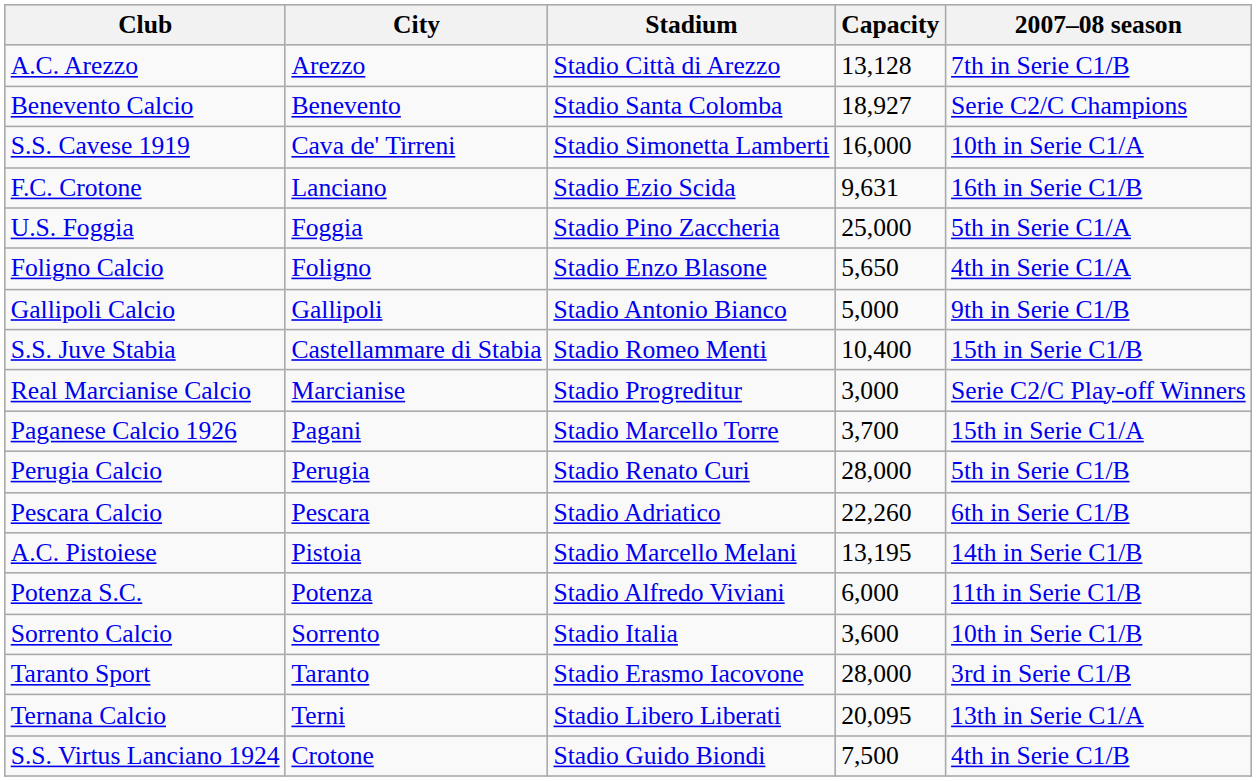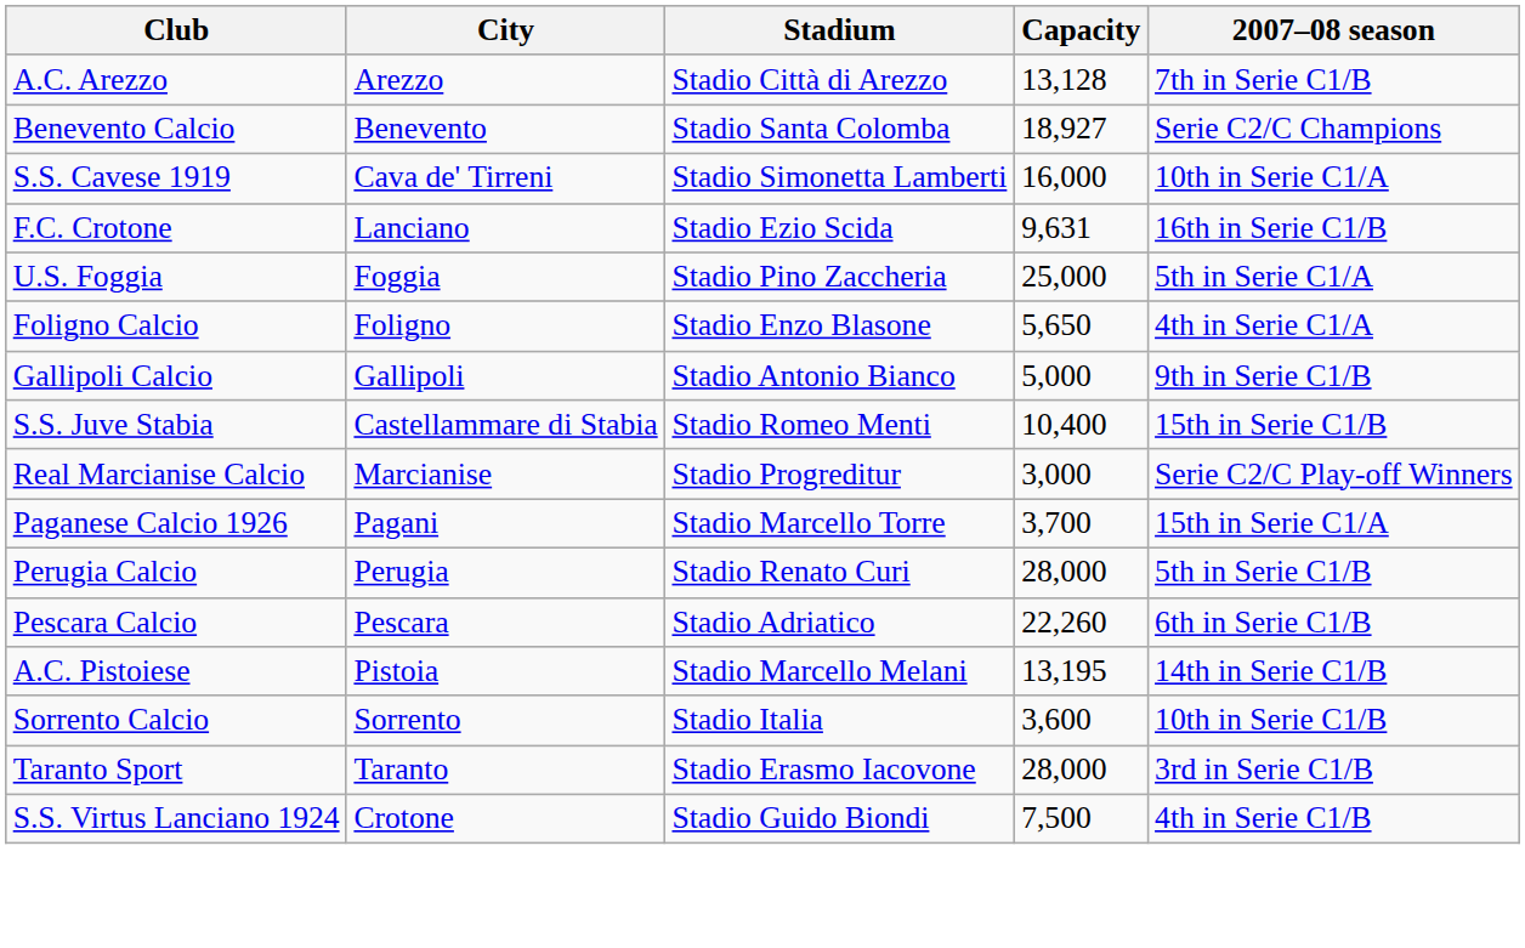- row: Potenza S.C. | Potenza | Stadio Alfredo Viviani | 6,000 | 11th in Serie C1/B
- row: Ternana Calcio | Terni | Stadio Libero Liberati | 20,095 | 13th in Serie C1/A
